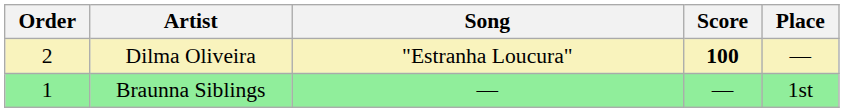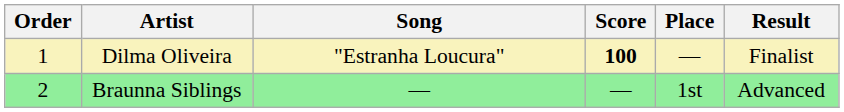+ column: Result | Finalist | Advanced
Dilma Oliveira | Order: 2 -> 1
Braunna Siblings | Order: 1 -> 2
